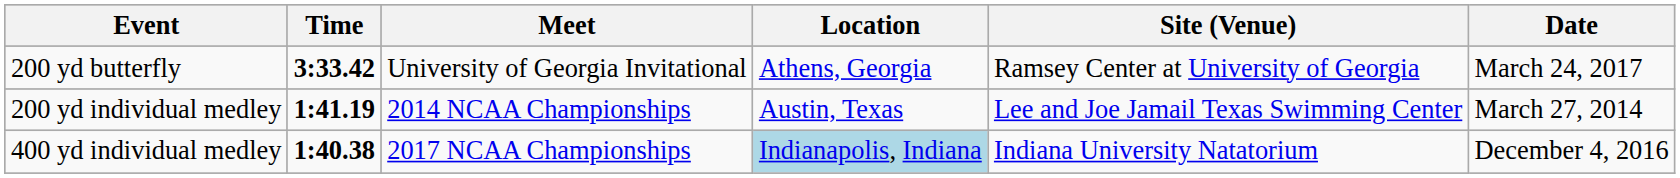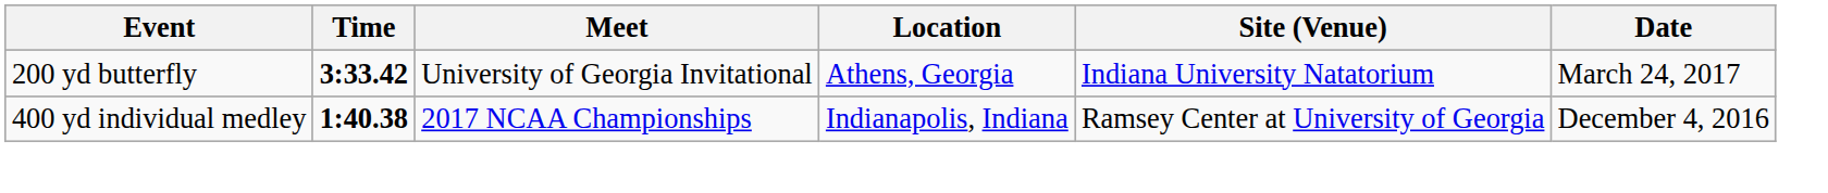200 yd butterfly | Site (Venue): Ramsey Center at University of Georgia -> Indiana University Natatorium
- row: 200 yd individual medley | 1:41.19 | 2014 NCAA Championships | Austin, Texas | Lee and Joe Jamail Texas Swimming Center | March 27, 2014
400 yd individual medley | Location: lightblue background -> no background
400 yd individual medley | Site (Venue): Indiana University Natatorium -> Ramsey Center at University of Georgia
